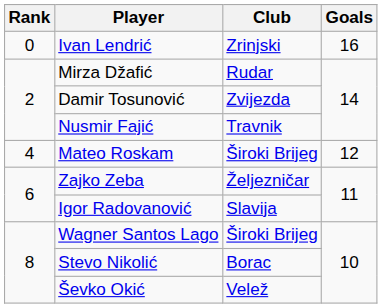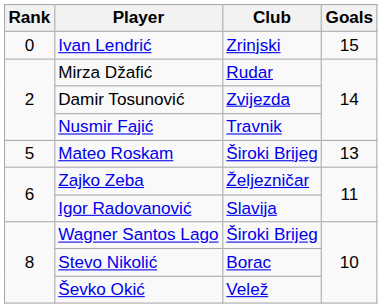Ivan Lendrić | Goals: 16 -> 15
Mateo Roskam | Rank: 4 -> 5
Mateo Roskam | Goals: 12 -> 13
